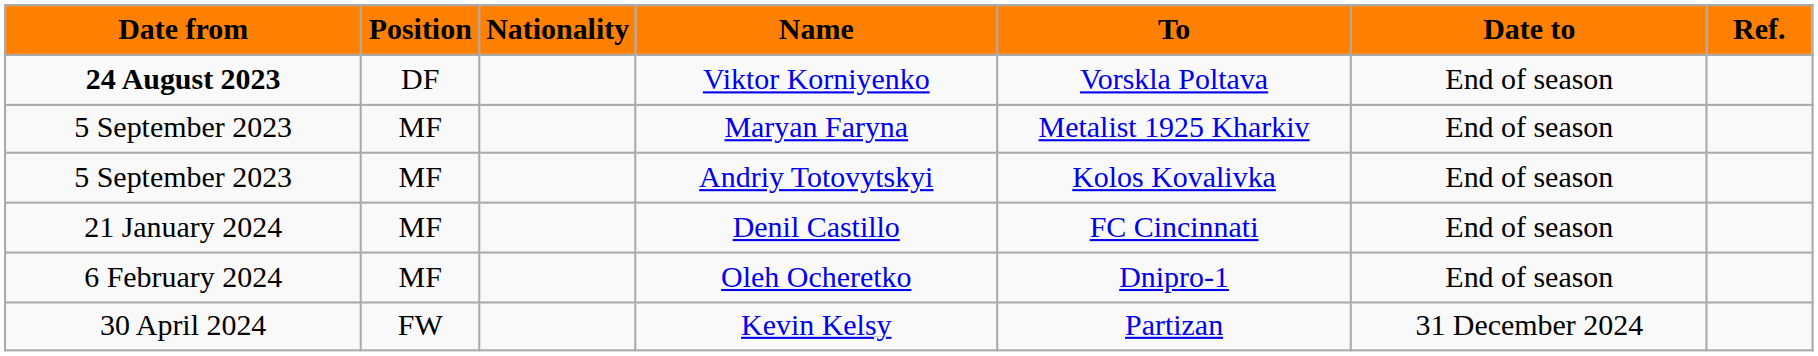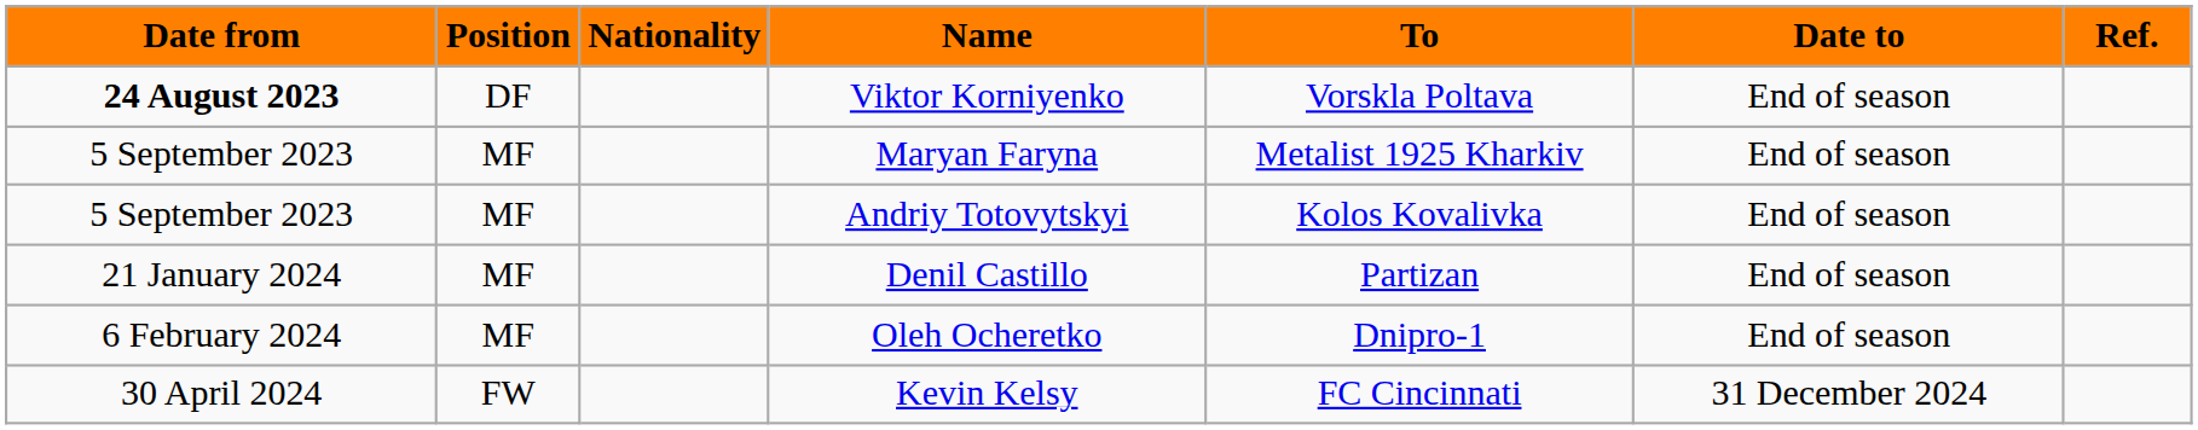Denil Castillo | To: FC Cincinnati -> Partizan
Kevin Kelsy | To: Partizan -> FC Cincinnati
